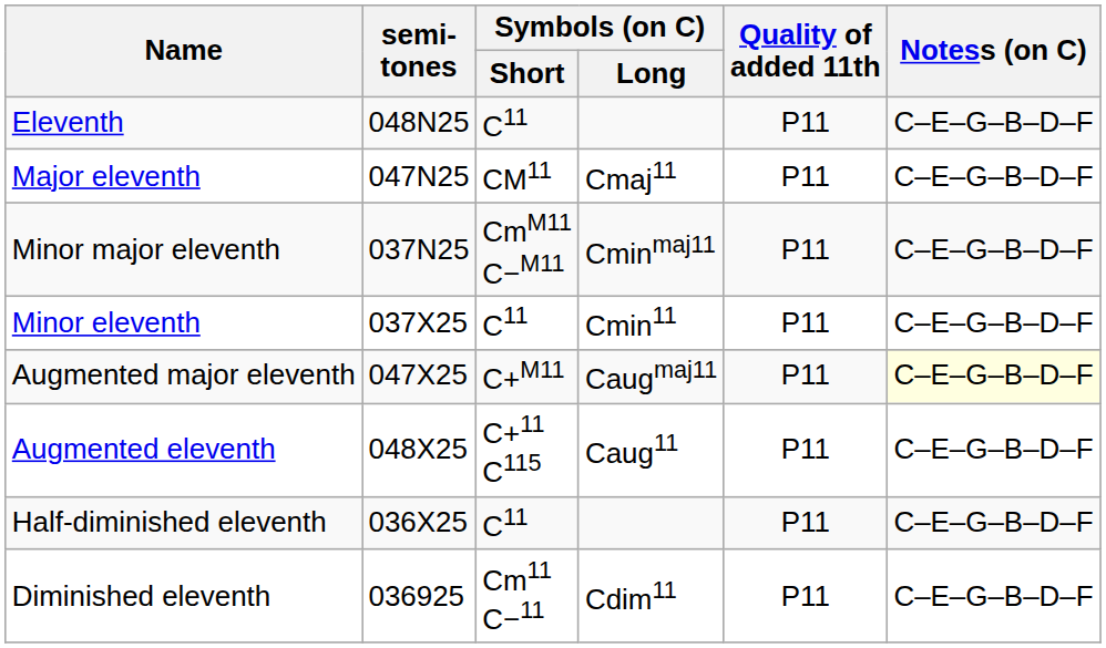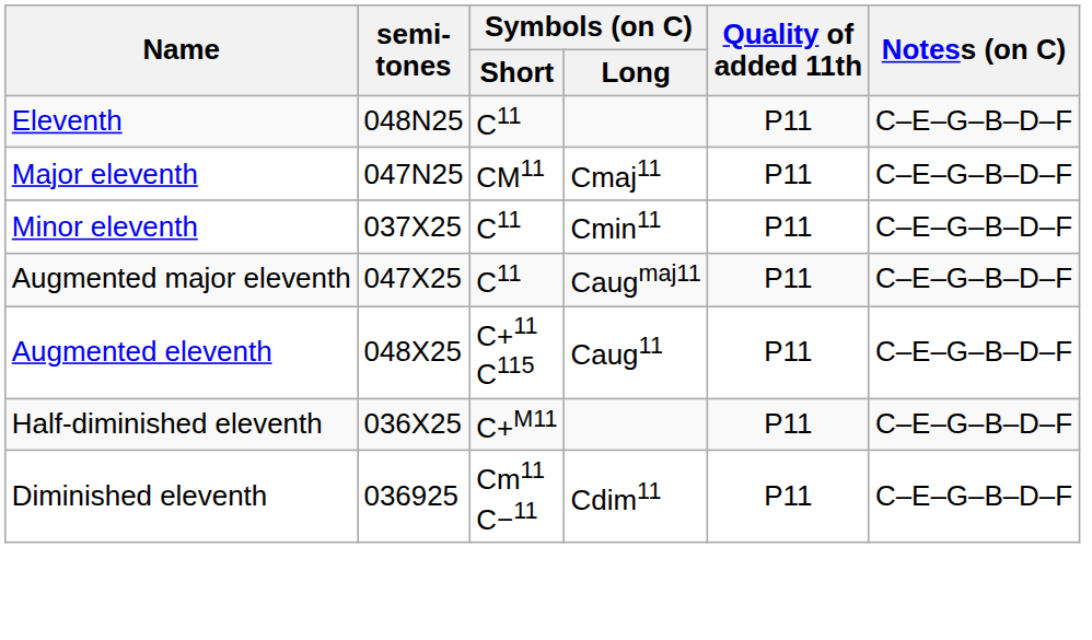- row: Minor major eleventh | 037N25 | CmM11 C−M11 | Cminmaj11 | P11 | C–E–G–B–D–F
Augmented major eleventh | Symbols (on C) / Short: C+M11 -> C11
Augmented major eleventh | Notess (on C): lightyellow background -> no background
Half-diminished eleventh | Symbols (on C) / Short: C11 -> C+M11
